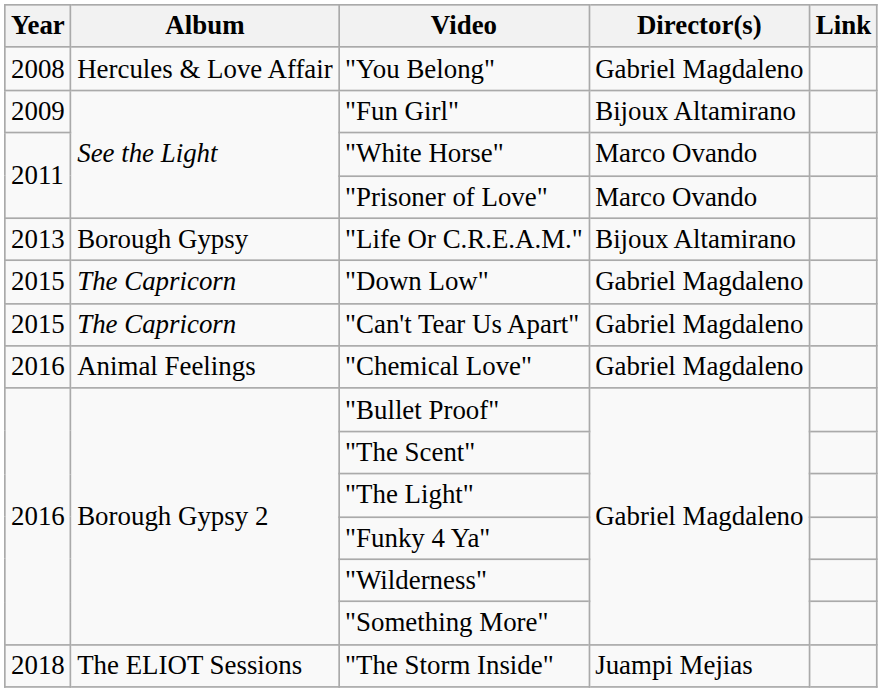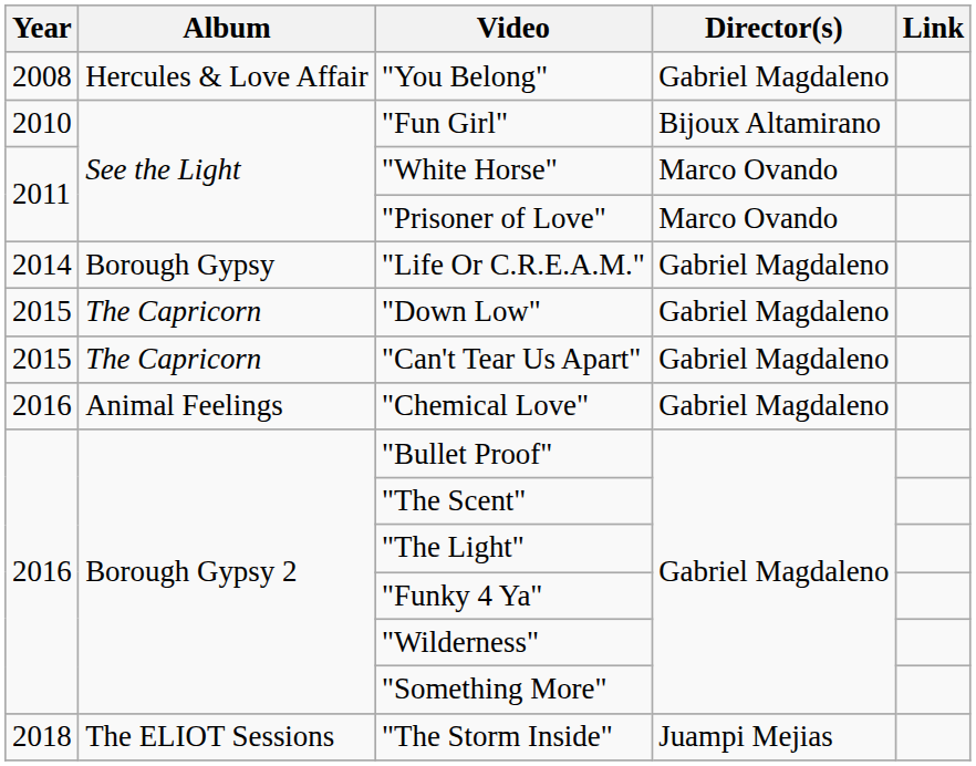"Fun Girl" | Year: 2009 -> 2010
"Life Or C.R.E.A.M." | Year: 2013 -> 2014
"Life Or C.R.E.A.M." | Director(s): Bijoux Altamirano -> Gabriel Magdaleno
